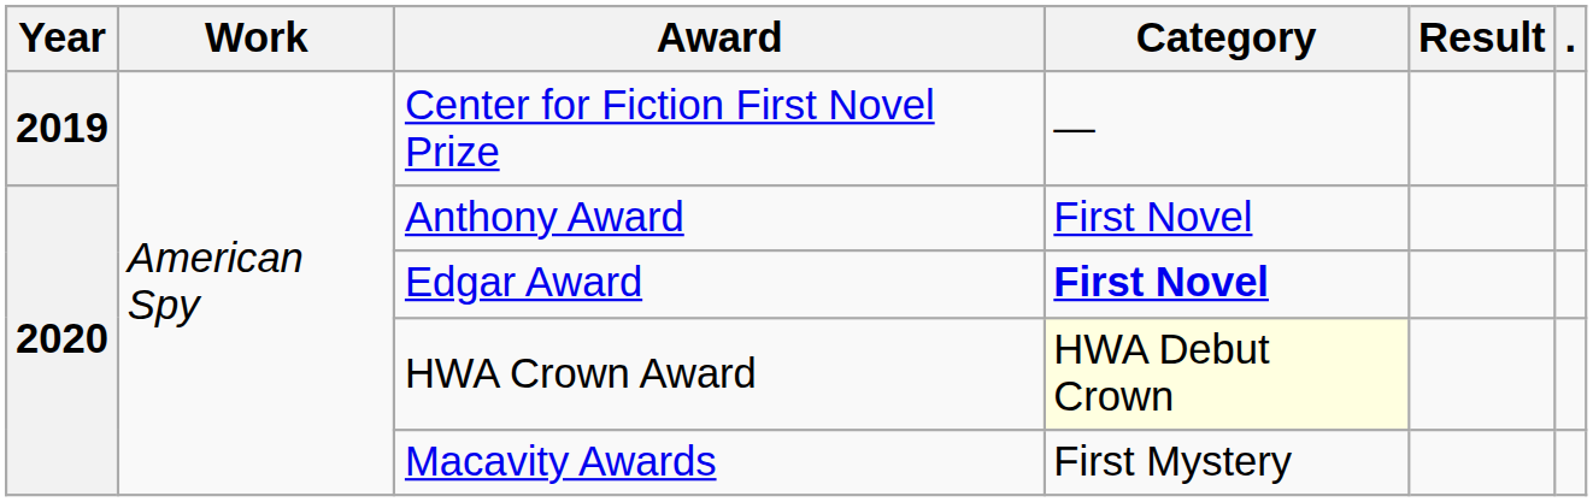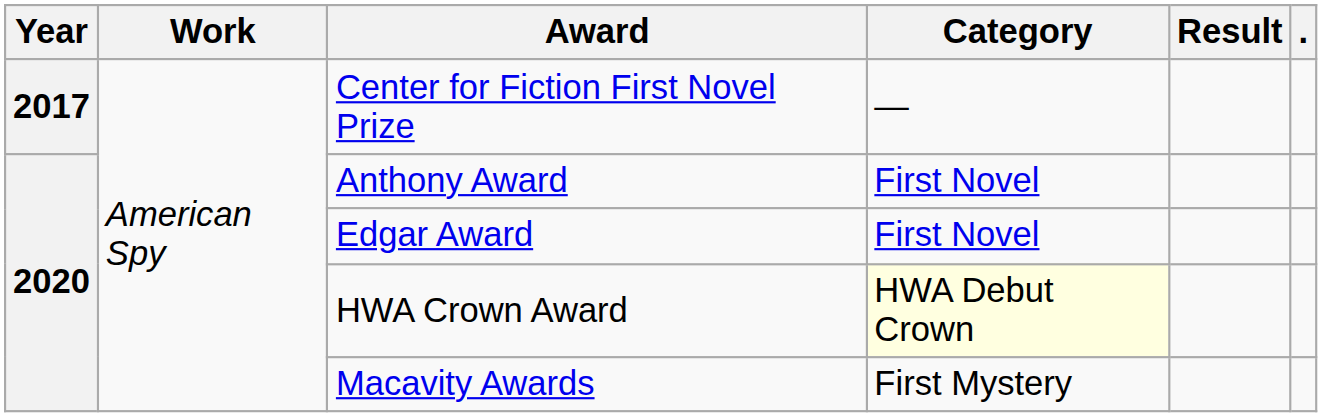Center for Fiction First Novel Prize | Year: 2019 -> 2017
Edgar Award | Category: bold -> normal
